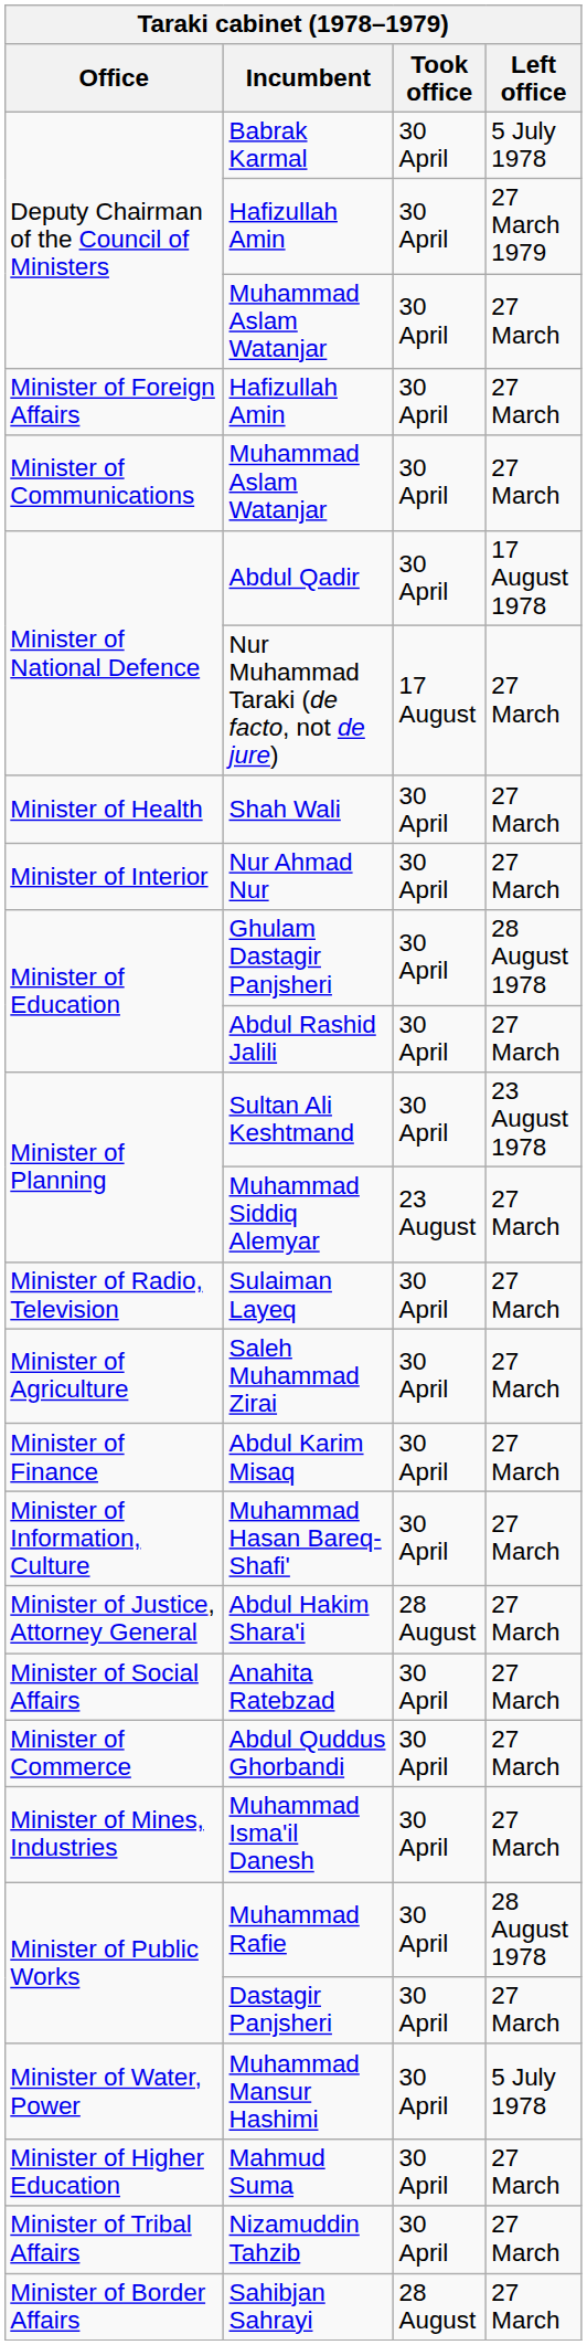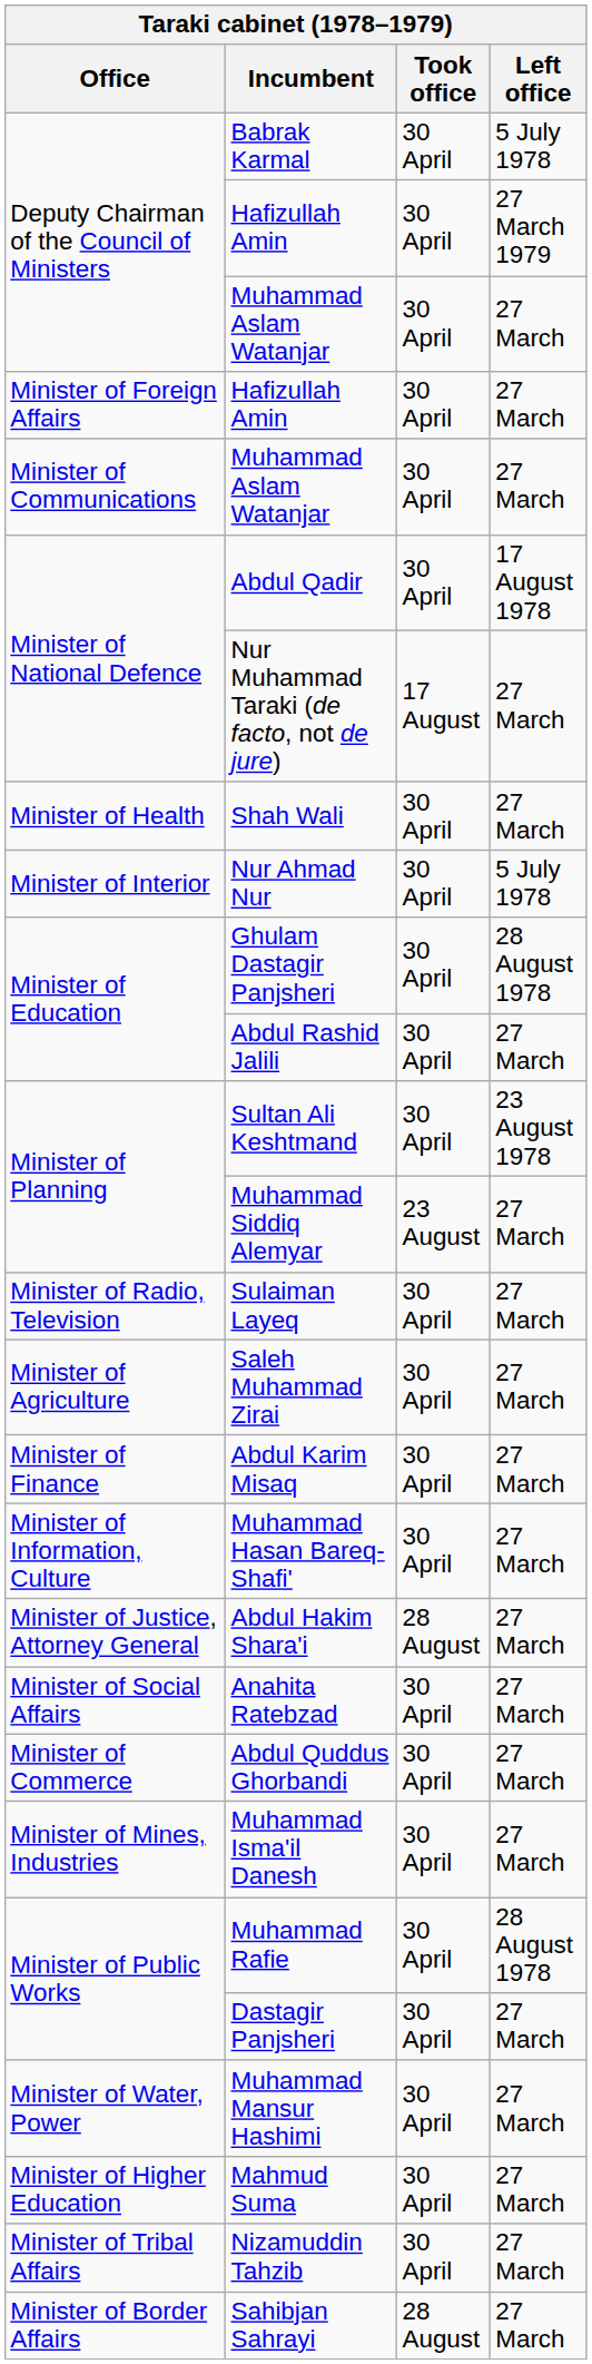Nur Ahmad Nur | Left office: 27 March -> 5 July 1978
Muhammad Mansur Hashimi | Left office: 5 July 1978 -> 27 March
